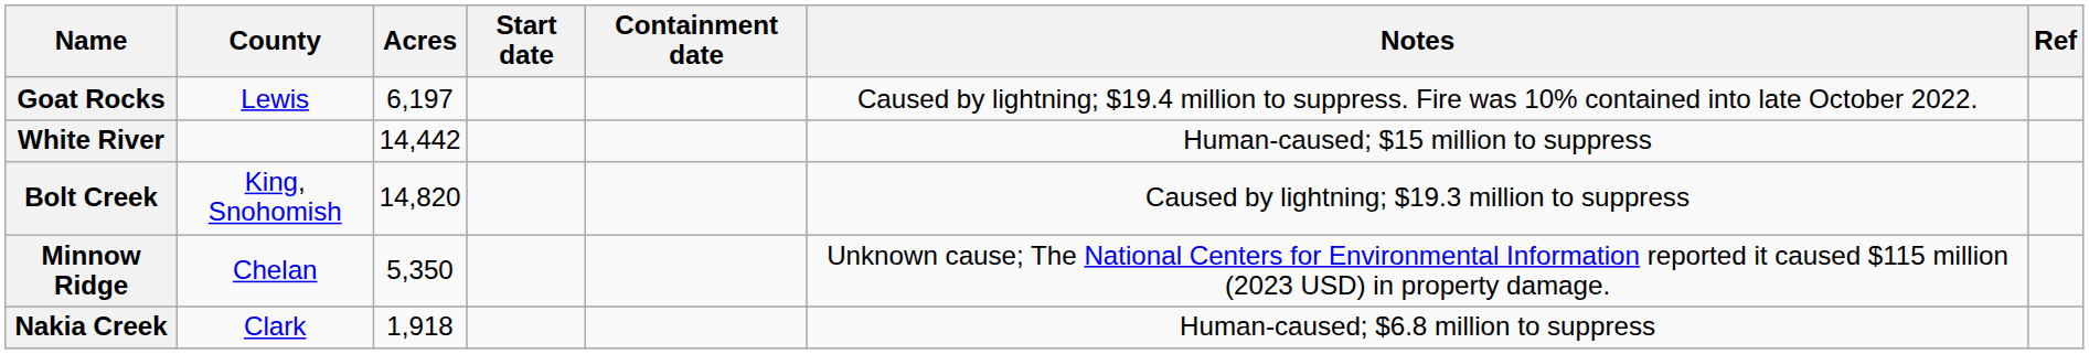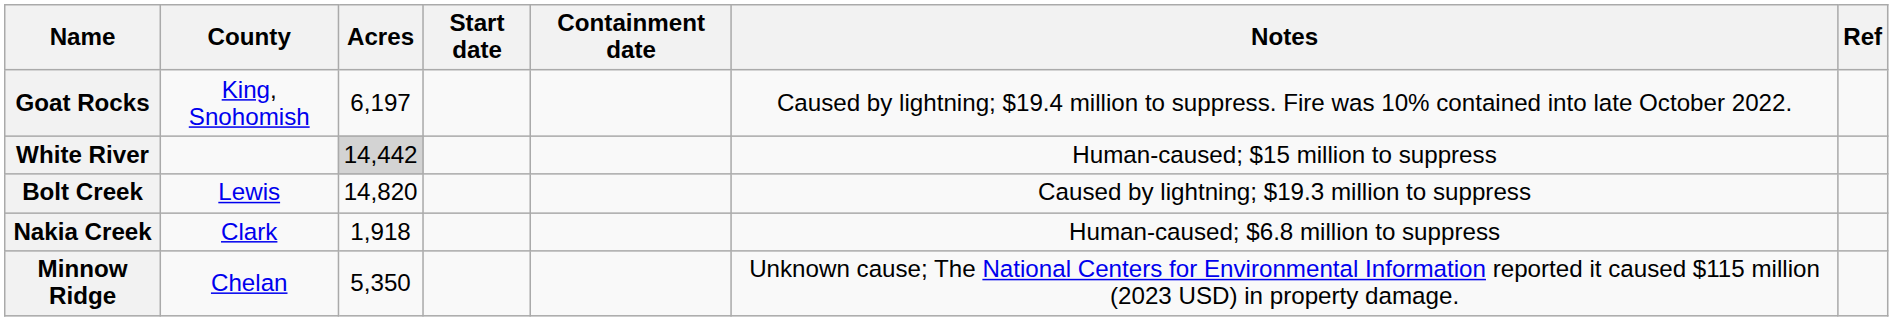Goat Rocks | County: Lewis -> King, Snohomish
White River | Acres: no background -> lightgrey background
Bolt Creek | County: King, Snohomish -> Lewis
rows swapped: Minnow Ridge <-> Nakia Creek
